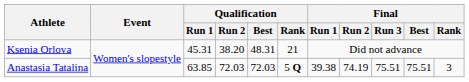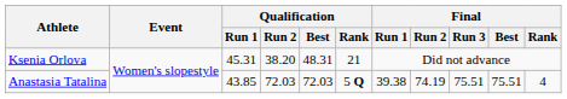Anastasia Tatalina | Qualification / Run 1: 63.85 -> 43.85
Anastasia Tatalina | Final / Rank: 3 -> 4
